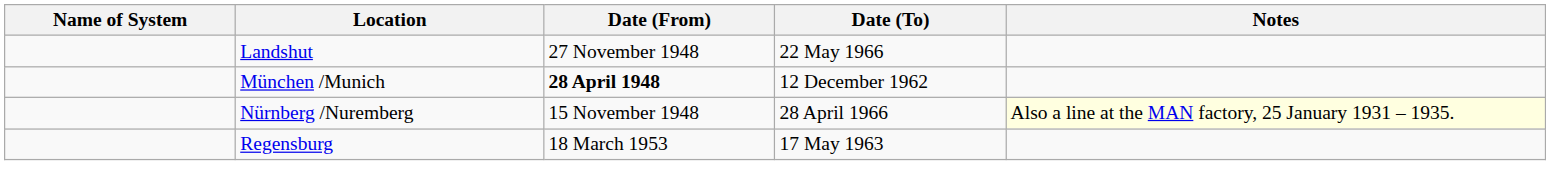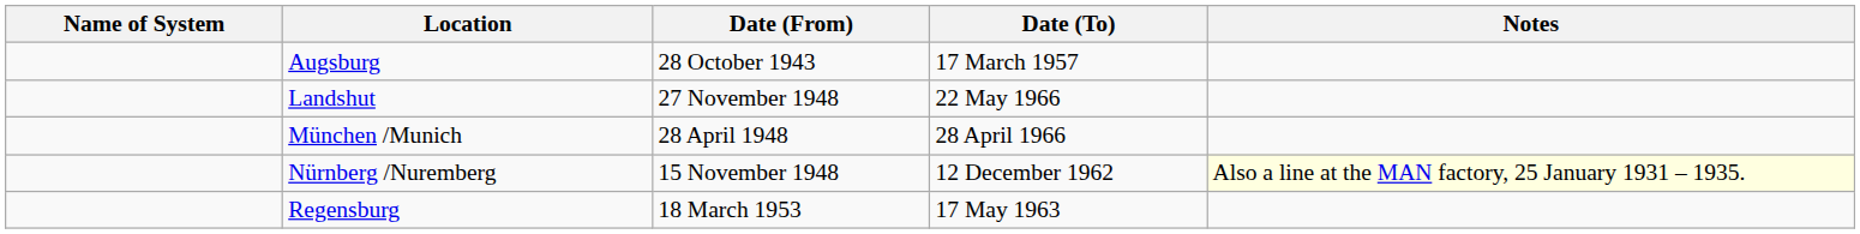+ row: Augsburg | 28 October 1943 | 17 March 1957
München /Munich | Date (From): bold -> normal
München /Munich | Date (To): 12 December 1962 -> 28 April 1966
Nürnberg /Nuremberg | Date (To): 28 April 1966 -> 12 December 1962
